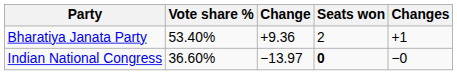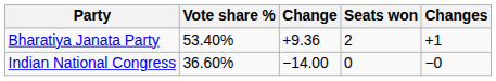Indian National Congress | Change: −13.97 -> −14.00
Indian National Congress | Seats won: bold -> normal
